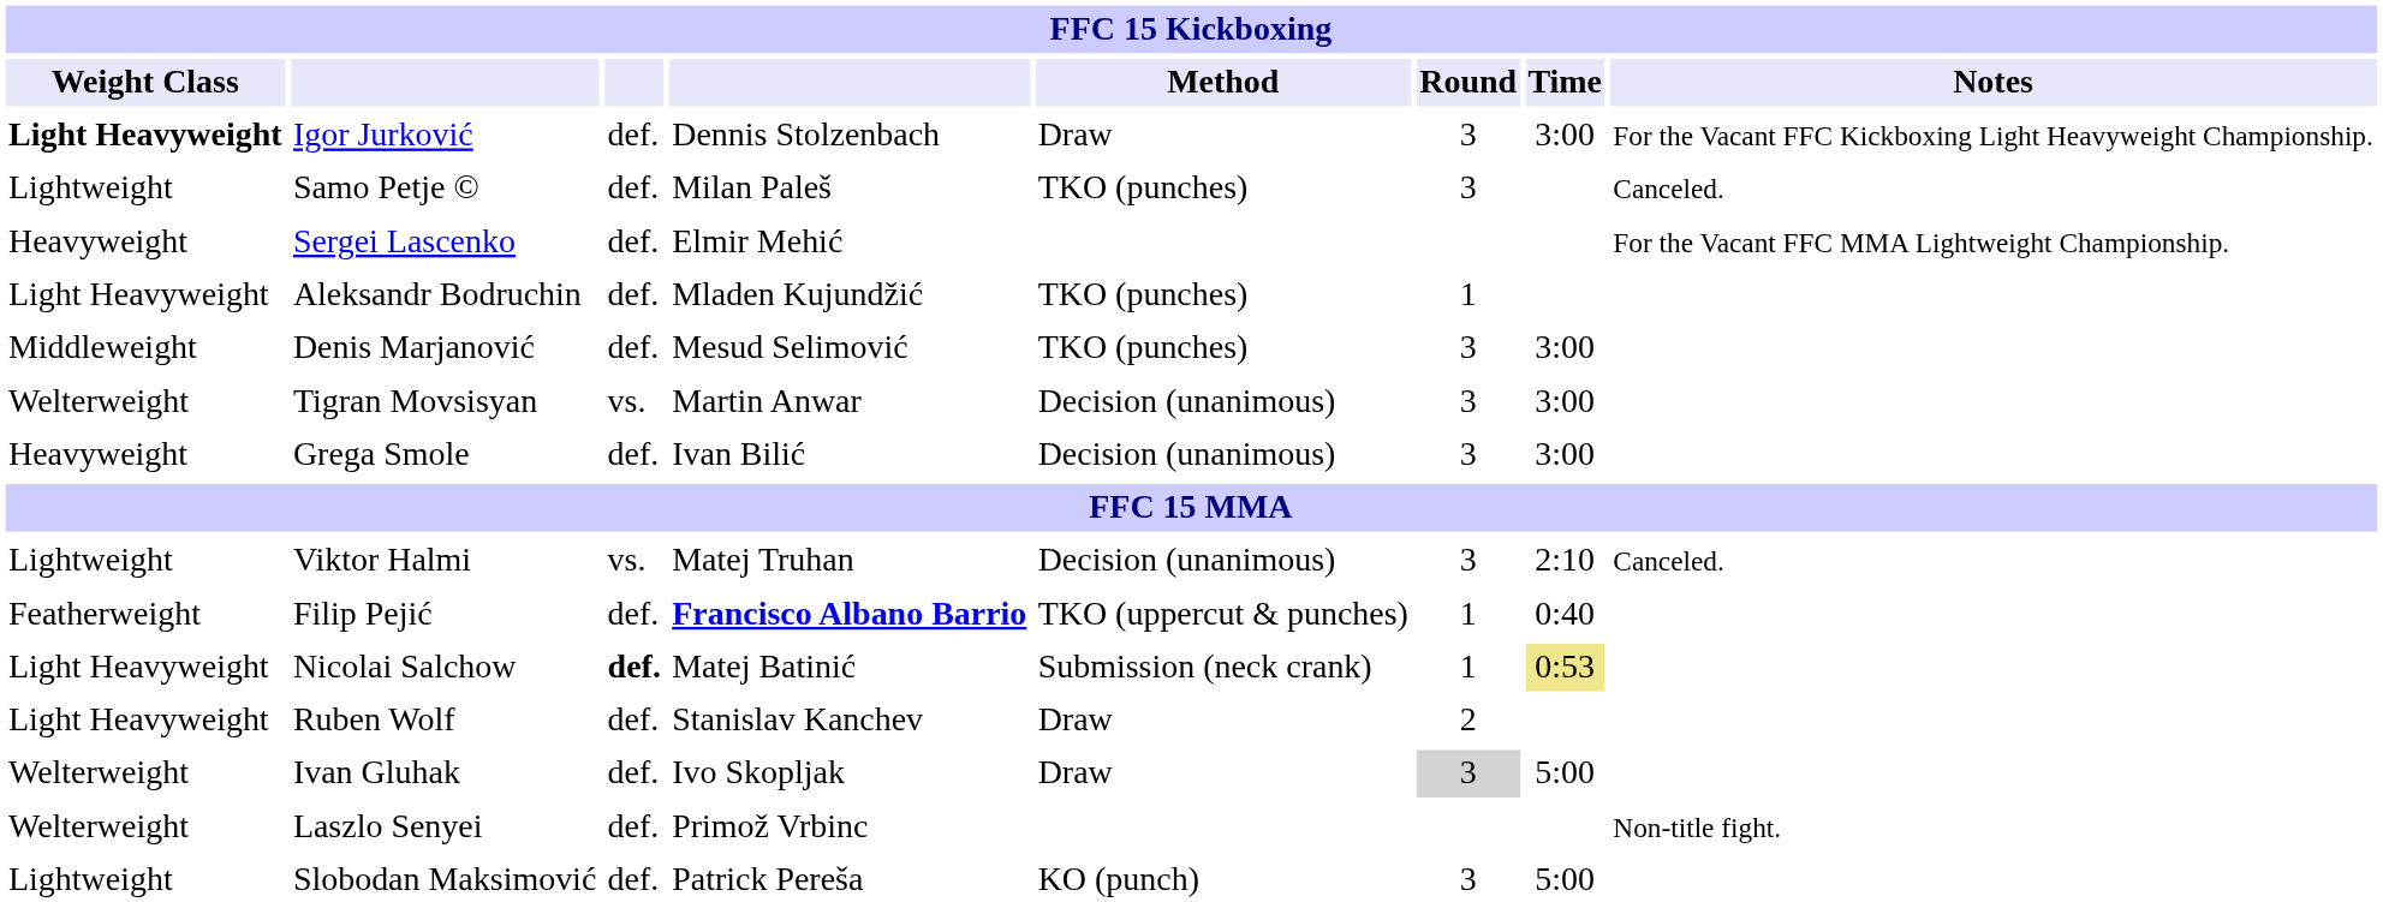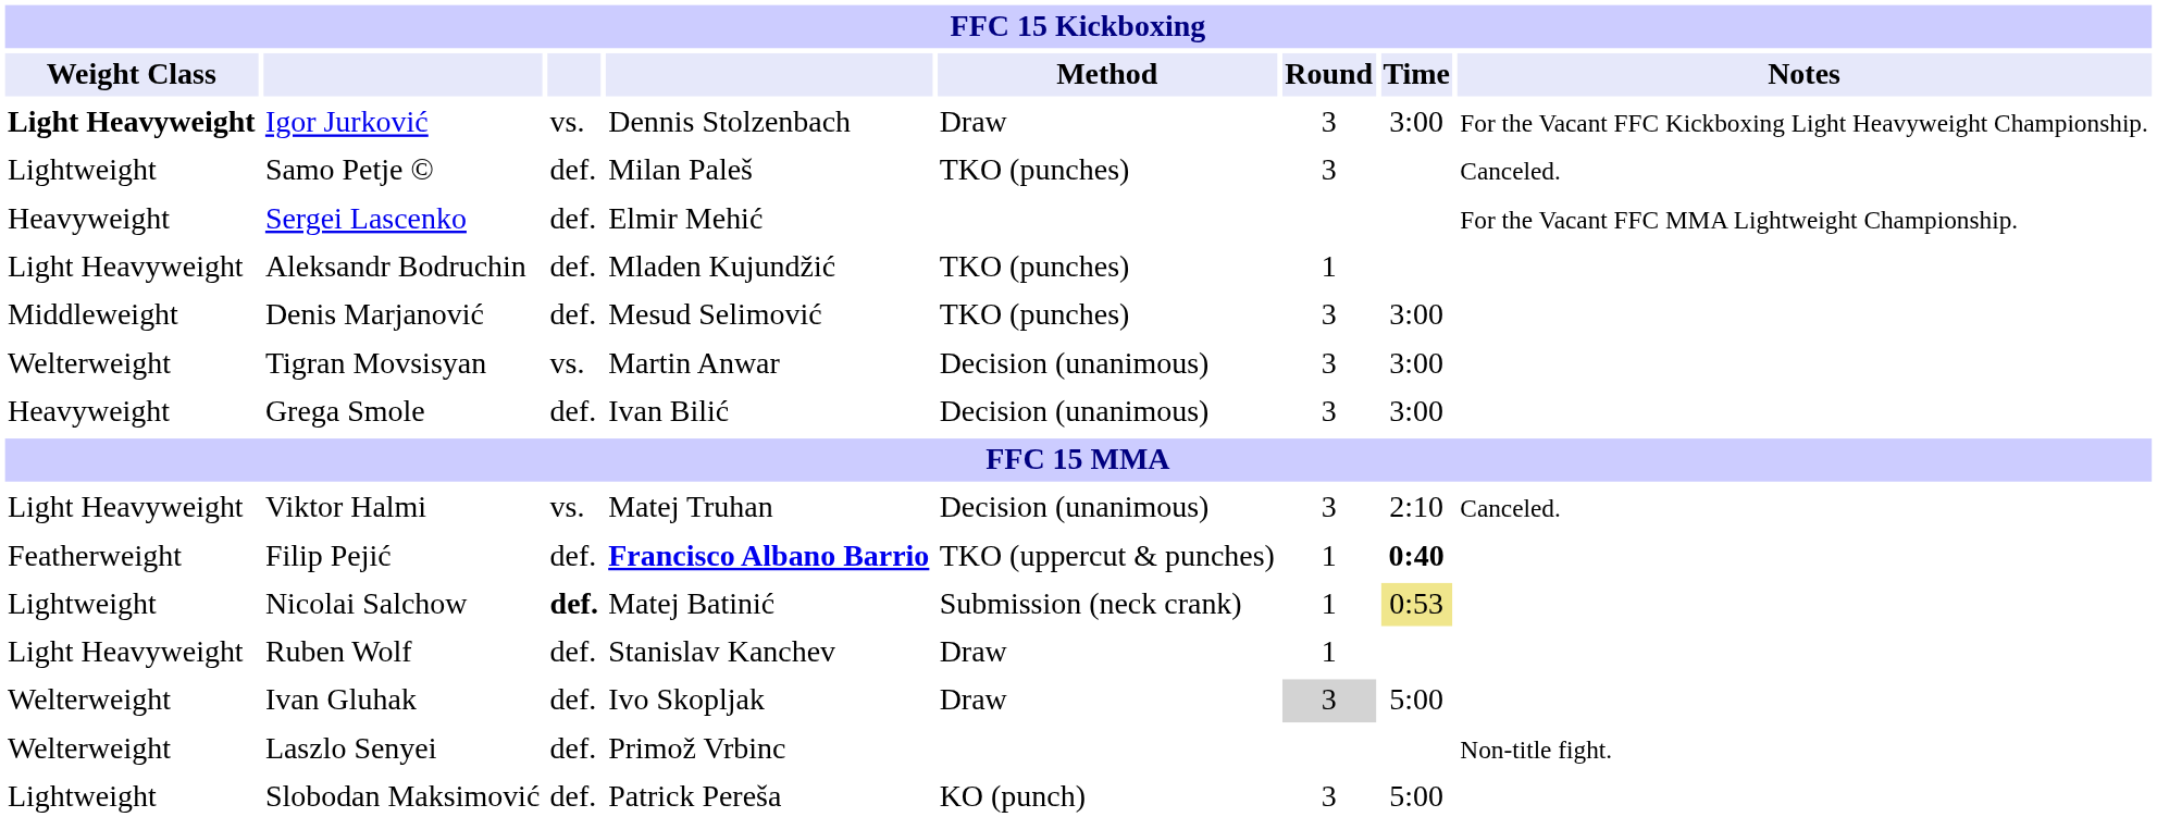Igor Jurković | column 3: def. -> vs.
Viktor Halmi | Weight Class: Lightweight -> Light Heavyweight
Filip Pejić | Time: normal -> bold
Nicolai Salchow | Weight Class: Light Heavyweight -> Lightweight
Ruben Wolf | Round: 2 -> 1
